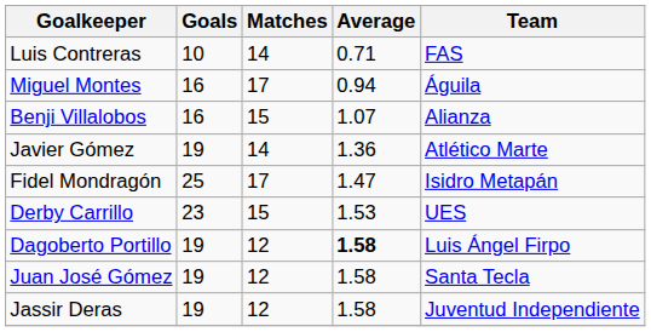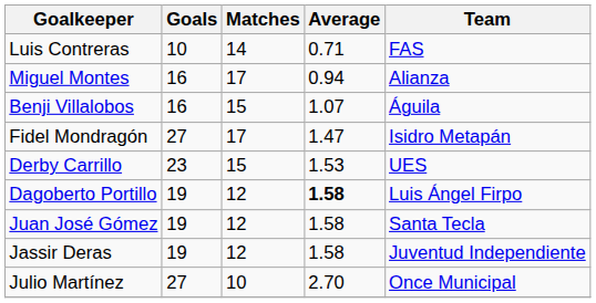Miguel Montes | Team: Águila -> Alianza
Benji Villalobos | Team: Alianza -> Águila
- row: Javier Gómez | 19 | 14 | 1.36 | Atlético Marte
Fidel Mondragón | Goals: 25 -> 27
+ row: Julio Martínez | 27 | 10 | 2.70 | Once Municipal
